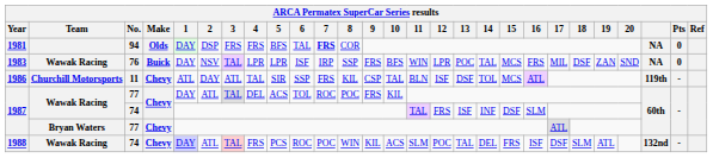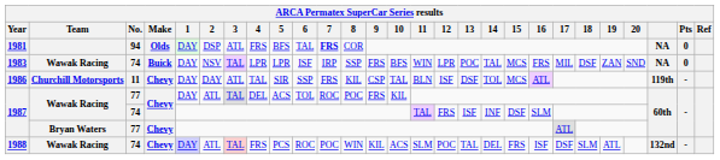1981 | 3: FRS -> ATL
1983 | No.: 76 -> 74
1986 | 1: ATL -> DAY
